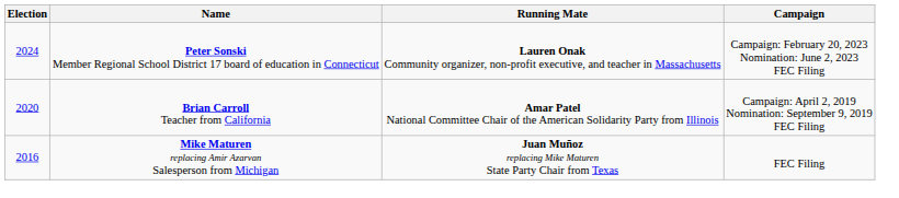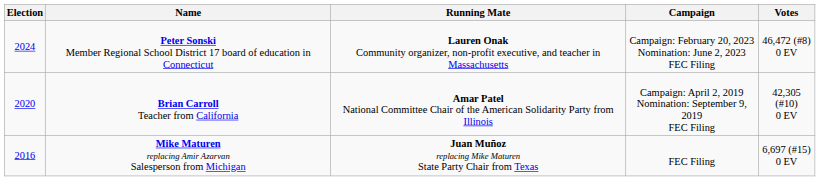+ column: Votes | 46,472 (#8) 0 EV | 42,305 (#10) 0 EV | 6,697 (#15) 0 EV
